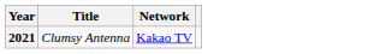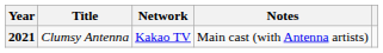+ column: Notes | Main cast (with Antenna artists)
